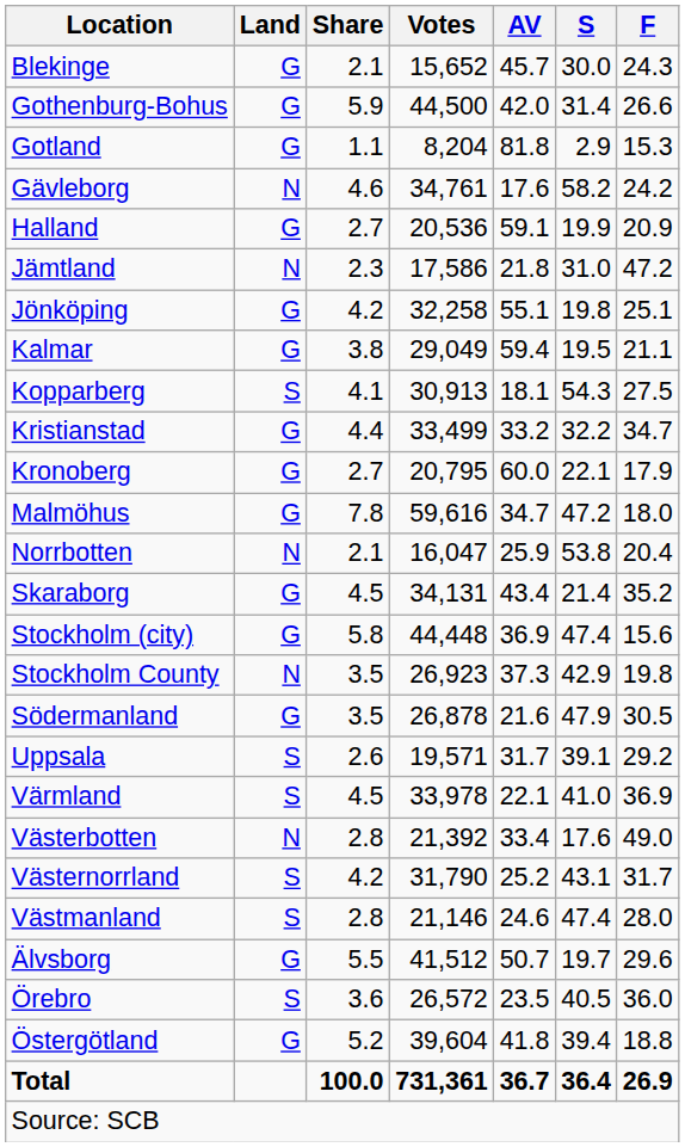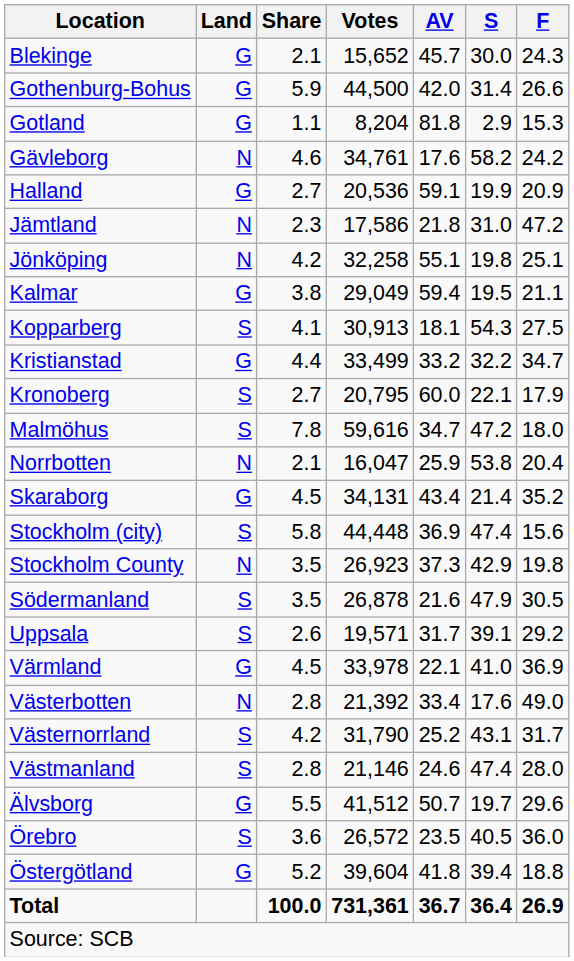Jönköping | Land: G -> N
Kronoberg | Land: G -> S
Malmöhus | Land: G -> S
Stockholm (city) | Land: G -> S
Södermanland | Land: G -> S
Värmland | Land: S -> G
